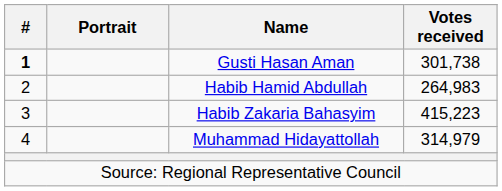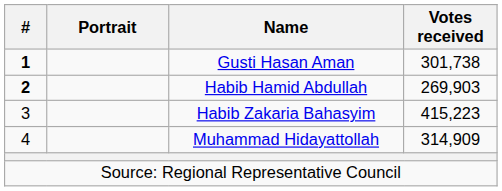Habib Hamid Abdullah | #: normal -> bold
Habib Hamid Abdullah | Votes received: 264,983 -> 269,903
Muhammad Hidayattollah | Votes received: 314,979 -> 314,909
